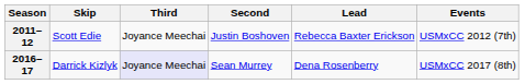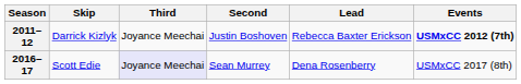2011–12 | Skip: Scott Edie -> Darrick Kizlyk
2011–12 | Events: normal -> bold
2016–17 | Skip: Darrick Kizlyk -> Scott Edie
